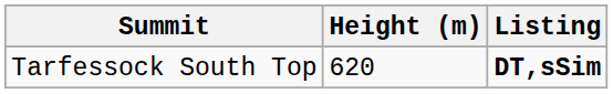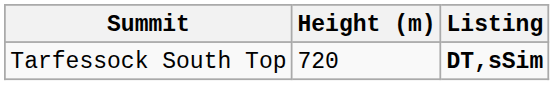Tarfessock South Top | Height (m): 620 -> 720
